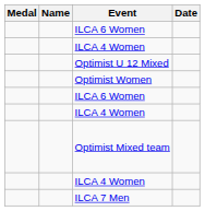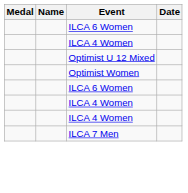- row: Optimist Mixed team
